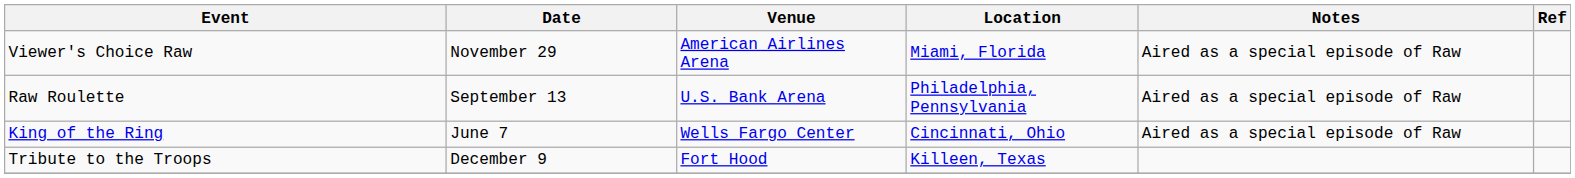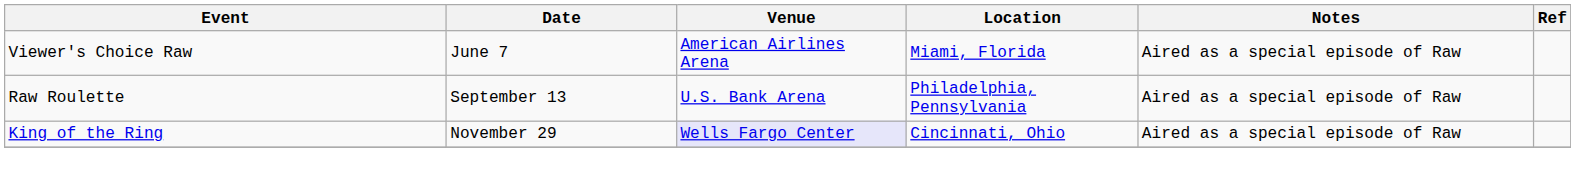Viewer's Choice Raw | Date: November 29 -> June 7
King of the Ring | Date: June 7 -> November 29
King of the Ring | Venue: no background -> lavender background
- row: Tribute to the Troops | December 9 | Fort Hood | Killeen, Texas
